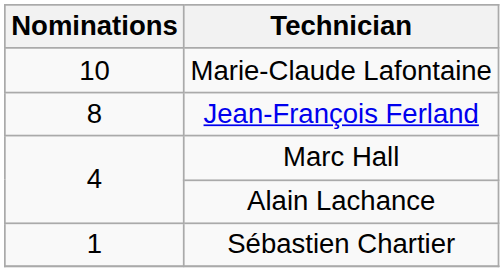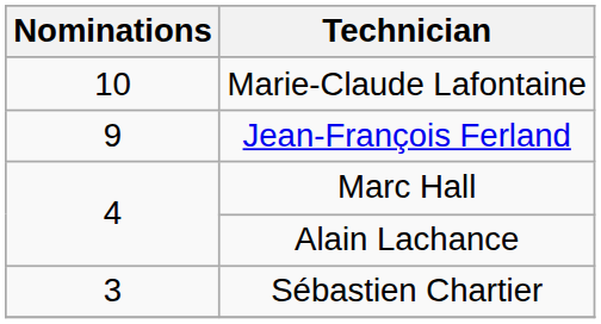Jean-François Ferland | Nominations: 8 -> 9
Sébastien Chartier | Nominations: 1 -> 3
